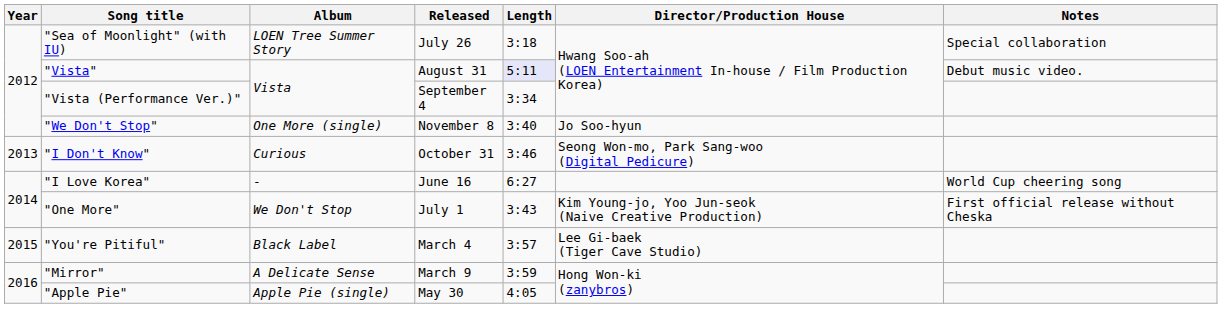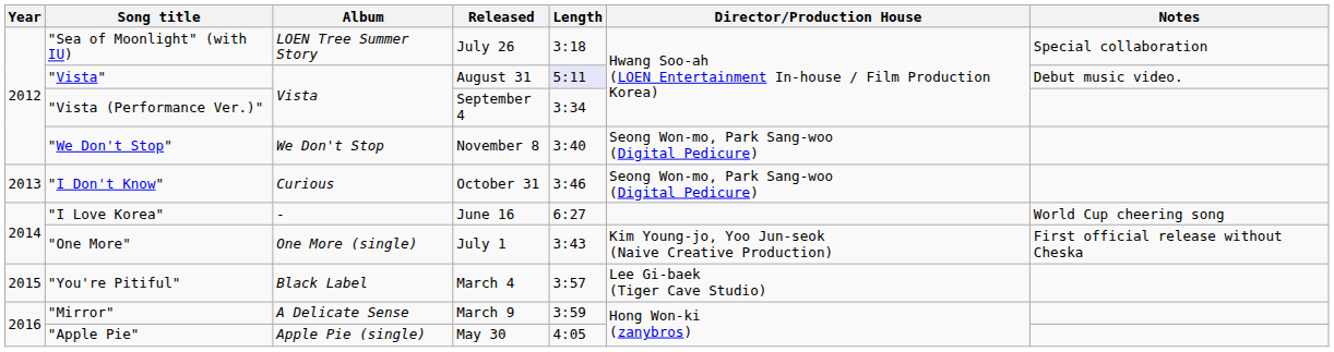"We Don't Stop" | Album: One More (single) -> We Don't Stop
"We Don't Stop" | Director/Production House: Jo Soo-hyun -> Seong Won-mo, Park Sang-woo (Digital Pedicure)
"One More" | Album: We Don't Stop -> One More (single)
